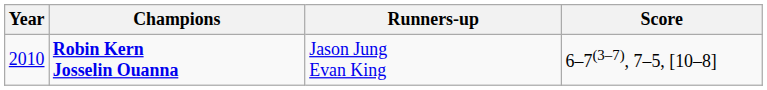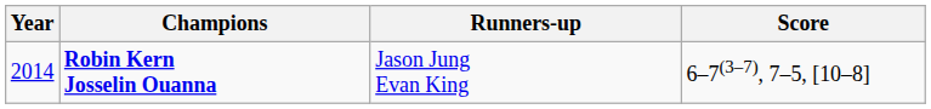Robin Kern Josselin Ouanna | Year: 2010 -> 2014
